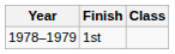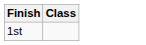- column: Year | 1978–1979
